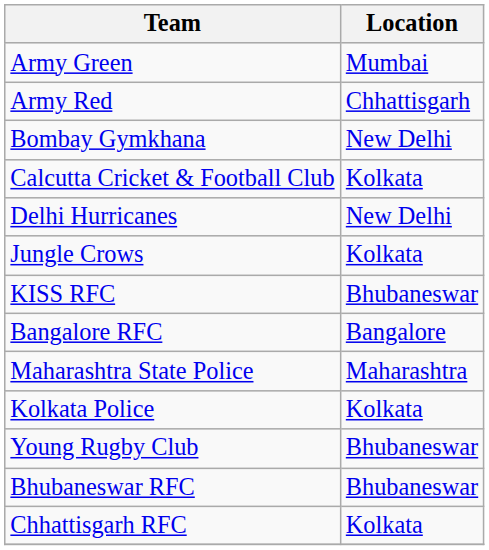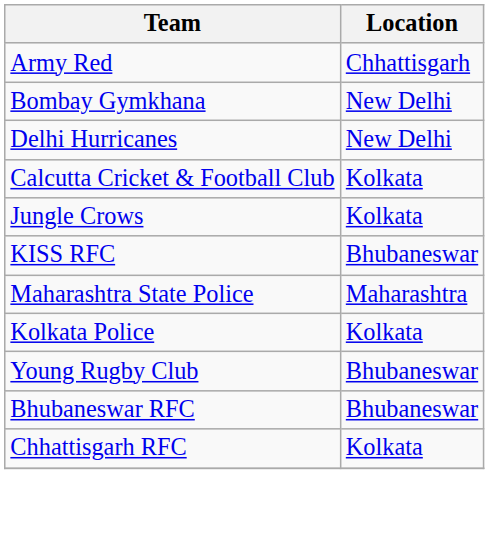- row: Army Green | Mumbai
rows swapped: Calcutta Cricket & Football Club <-> Delhi Hurricanes
- row: Bangalore RFC | Bangalore
